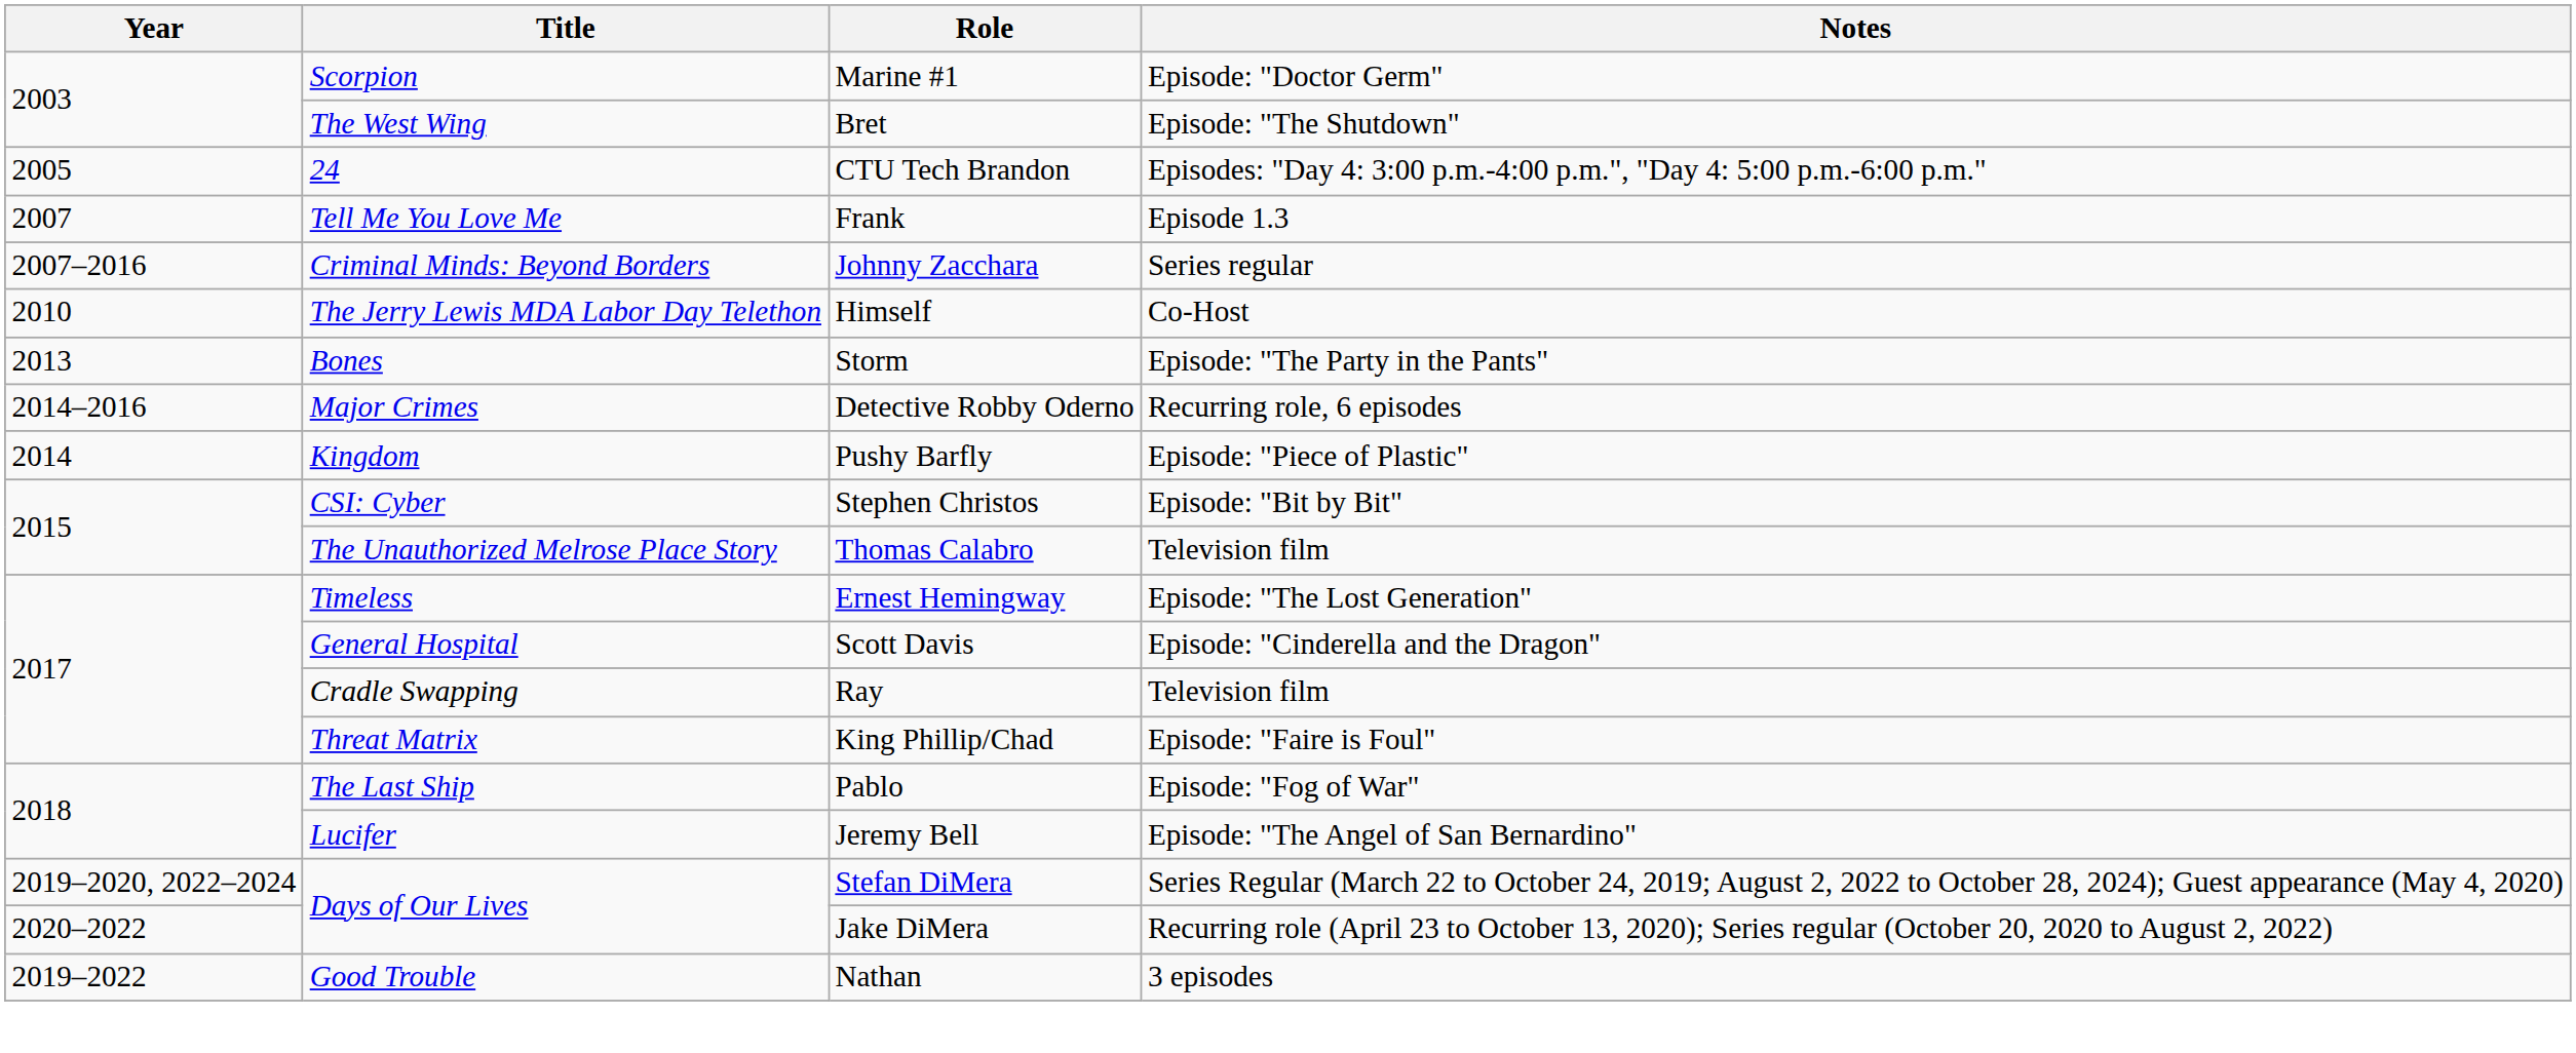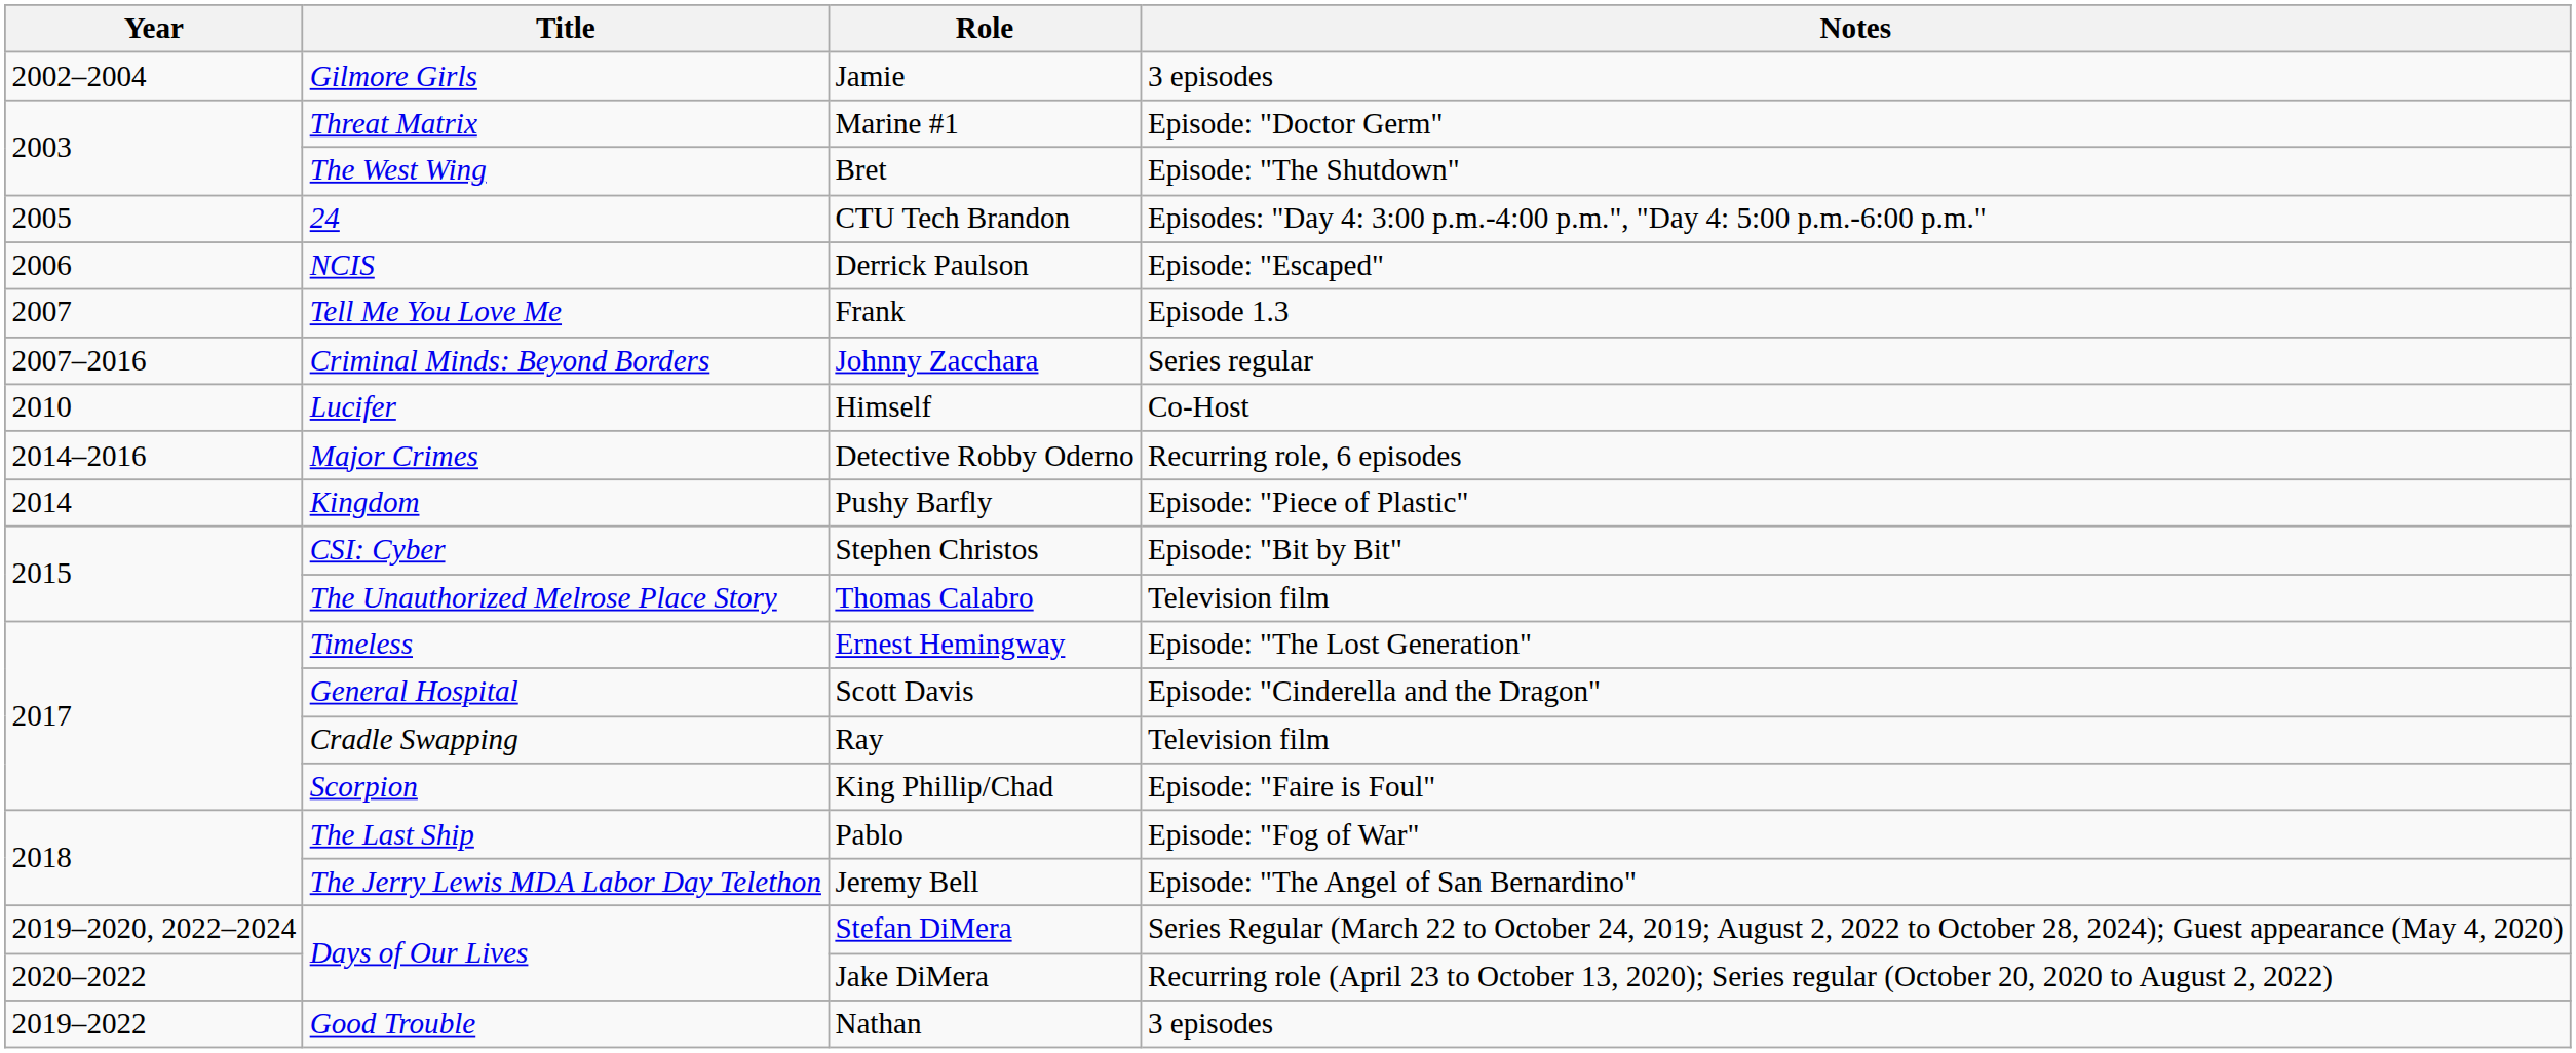+ row: 2002–2004 | Gilmore Girls | Jamie | 3 episodes
Marine #1 | Title: Scorpion -> Threat Matrix
+ row: 2006 | NCIS | Derrick Paulson | Episode: "Escaped"
Himself | Title: The Jerry Lewis MDA Labor Day Telethon -> Lucifer
- row: 2013 | Bones | Storm | Episode: "The Party in the Pants"
King Phillip/Chad | Title: Threat Matrix -> Scorpion
Jeremy Bell | Title: Lucifer -> The Jerry Lewis MDA Labor Day Telethon
